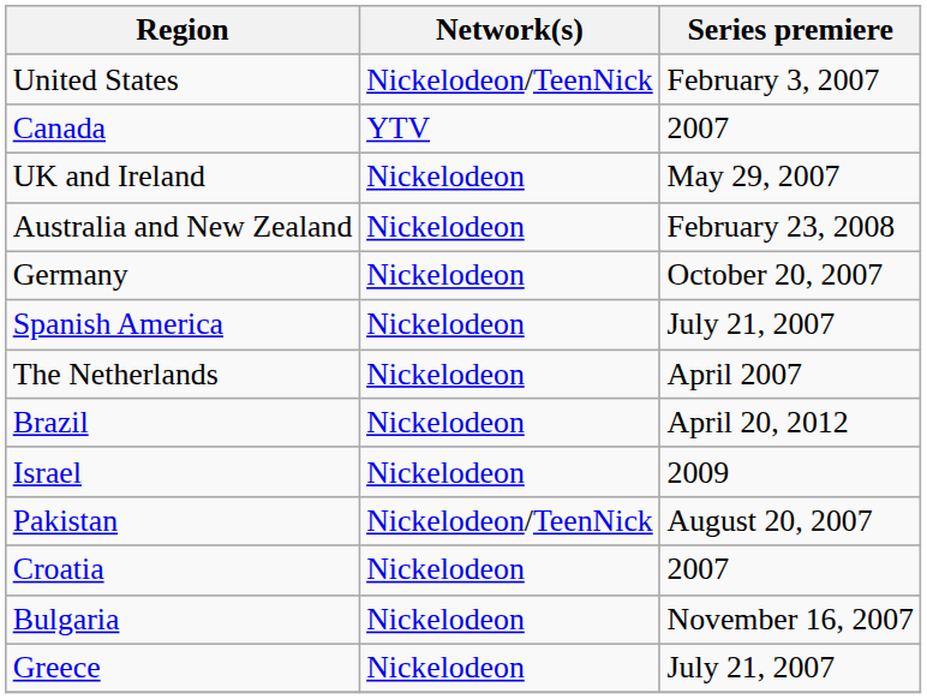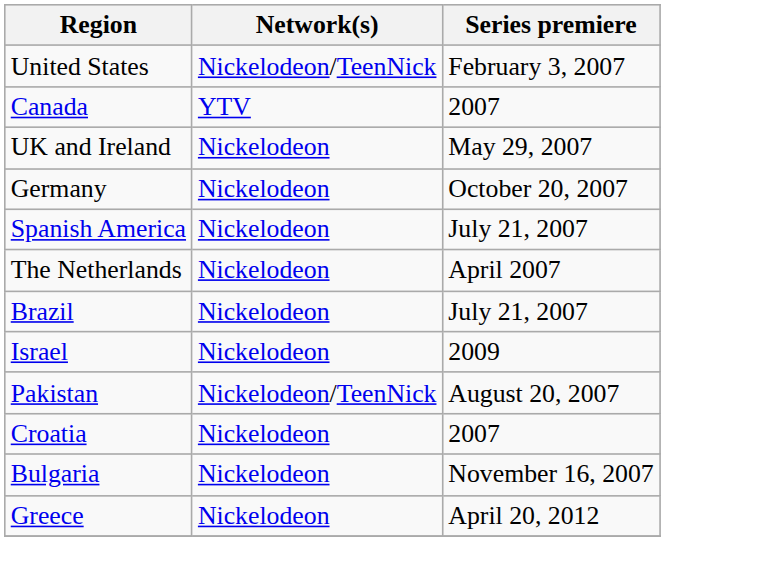- row: Australia and New Zealand | Nickelodeon | February 23, 2008
Brazil | Series premiere: April 20, 2012 -> July 21, 2007
Greece | Series premiere: July 21, 2007 -> April 20, 2012
